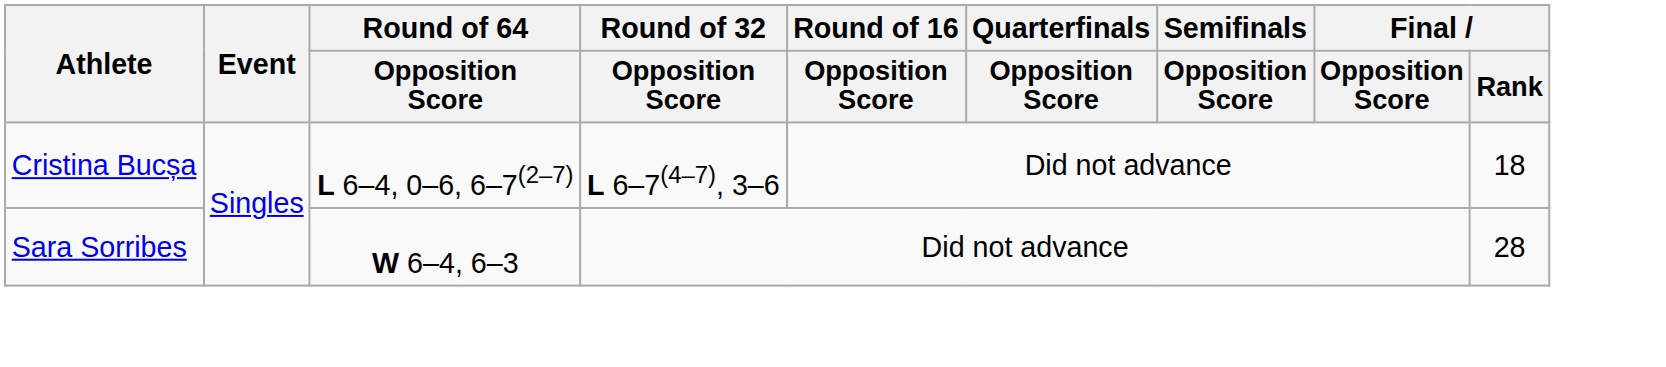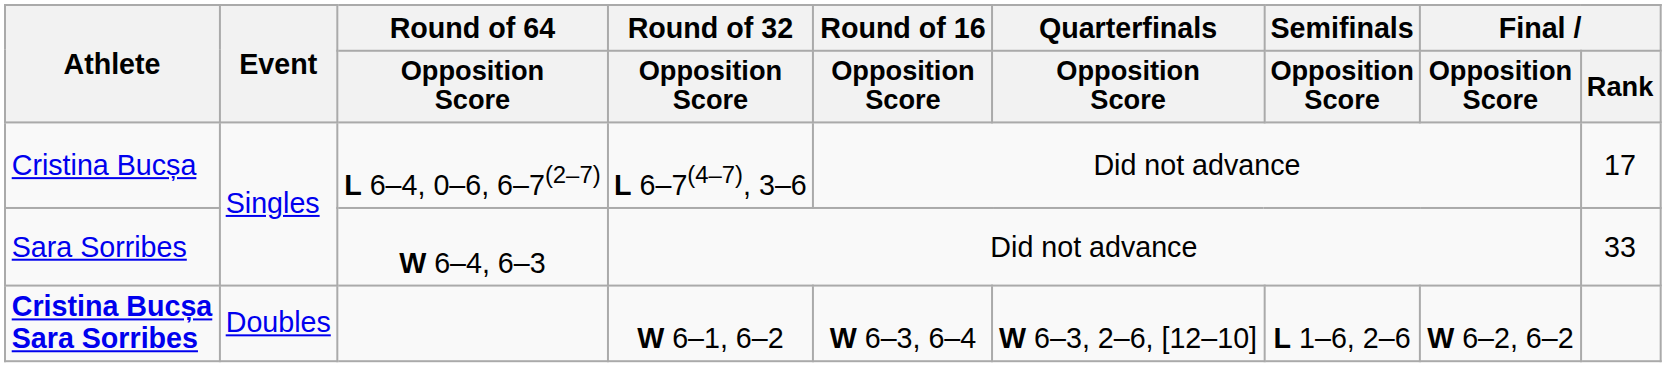Cristina Bucșa | Final / Rank: 18 -> 17
Sara Sorribes | Final / Rank: 28 -> 33
+ row: Cristina Bucșa Sara Sorribes | Doubles | W 6–1, 6–2 | W 6–3, 6–4 | W 6–3, 2–6, [12–10] | L 1–6, 2–6 | W 6–2, 6–2
